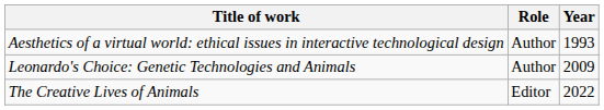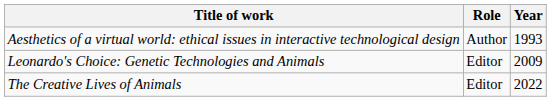Leonardo's Choice: Genetic Technologies and Animals | Role: Author -> Editor
